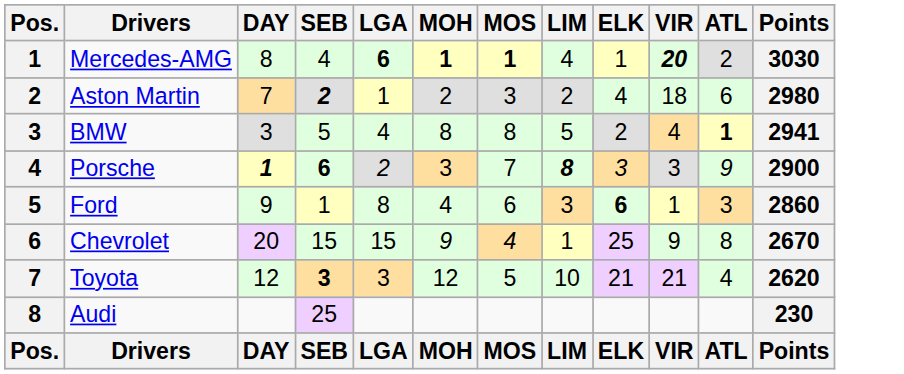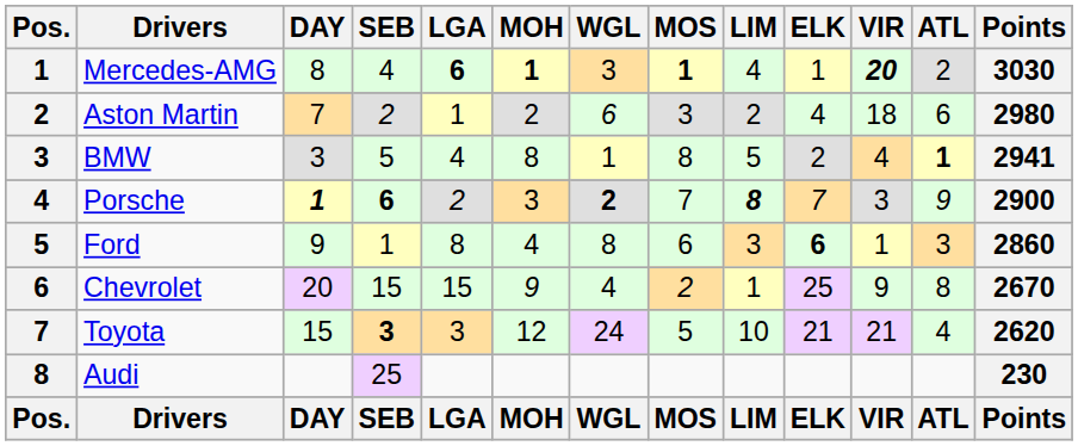+ column: WGL | 3 | 6 | 1 | 2 | 8 | 4 | 24 | WGL
Aston Martin | SEB: bold -> normal
Porsche | ELK: 3 -> 7
Chevrolet | MOS: 4 -> 2
Toyota | DAY: 12 -> 15
